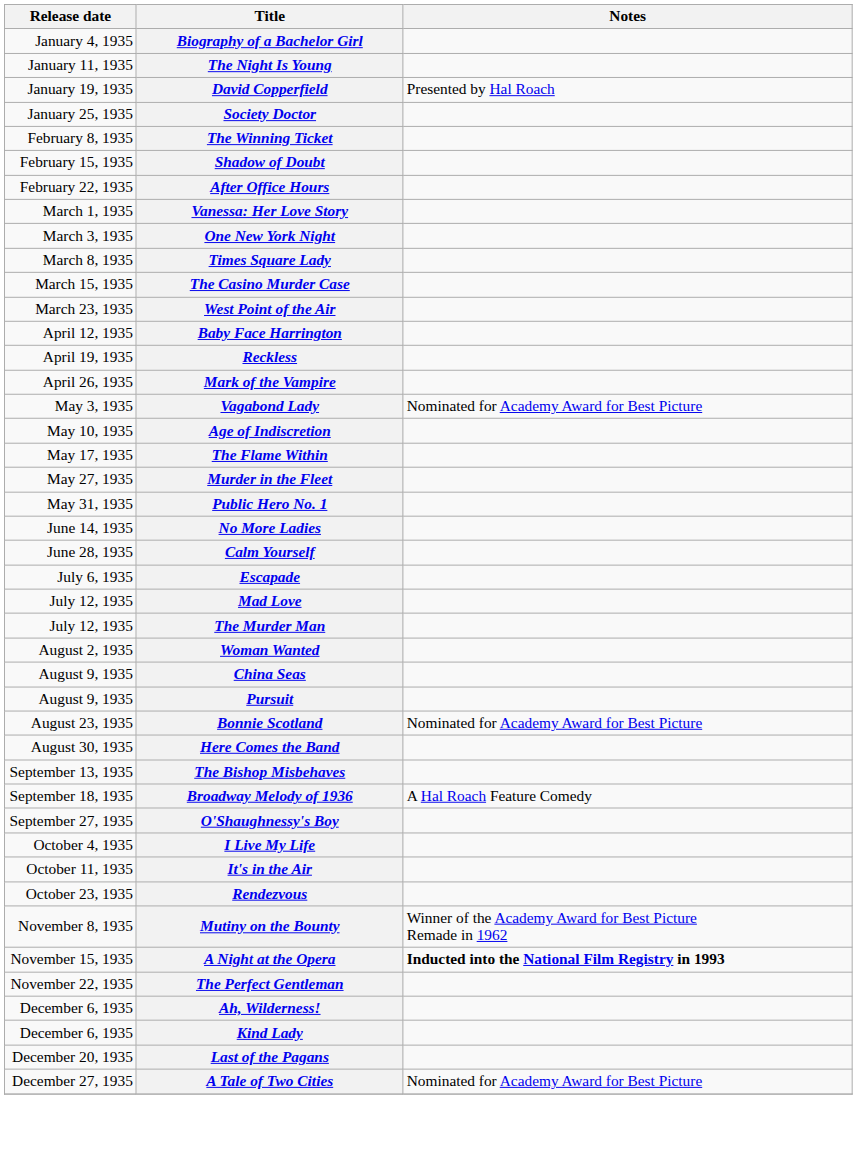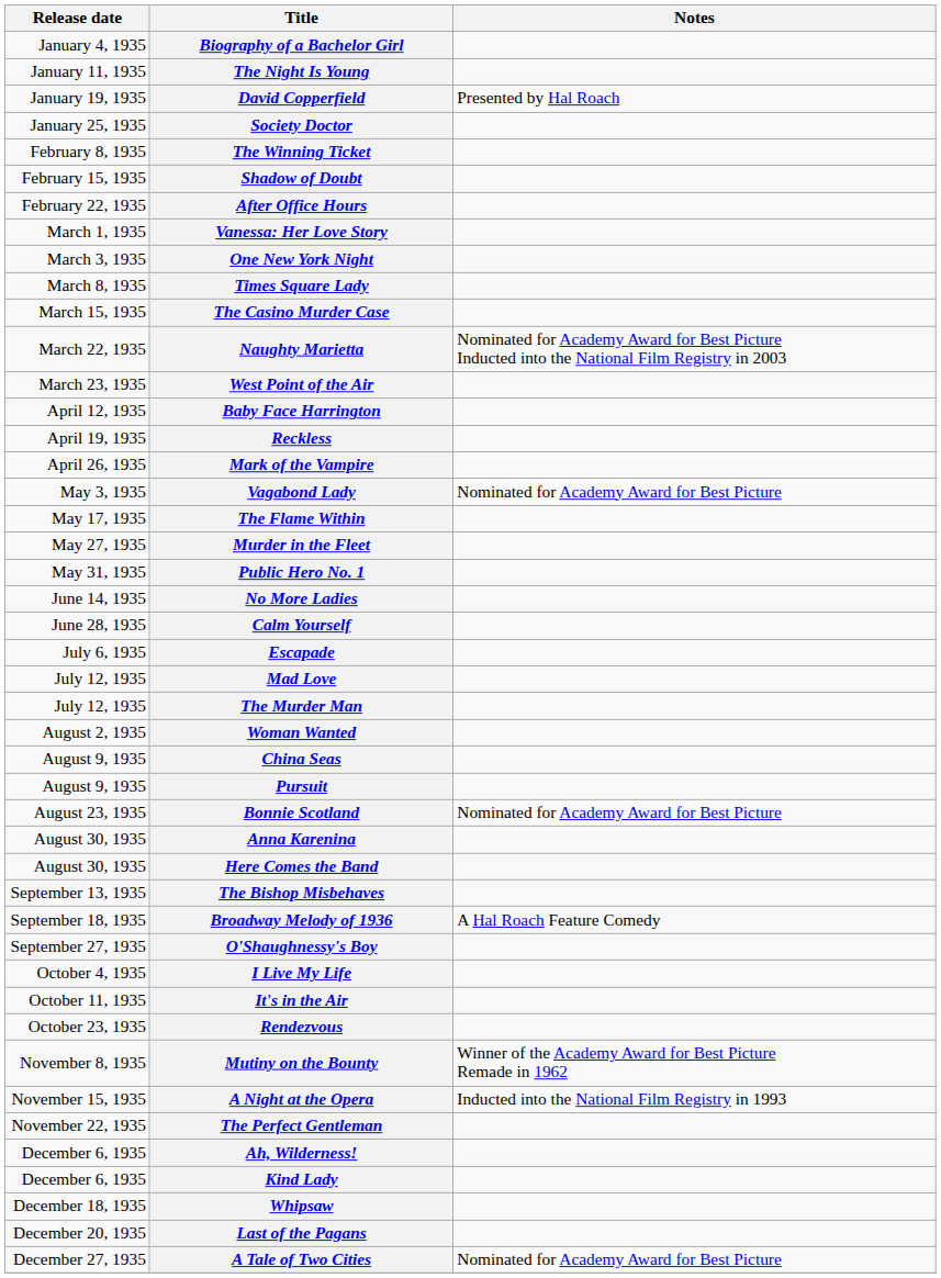+ row: March 22, 1935 | Naughty Marietta | Nominated for Academy Award for Best Picture Inducted into the National Film Registry in 2003
- row: May 10, 1935 | Age of Indiscretion
+ row: August 30, 1935 | Anna Karenina
A Night at the Opera | Notes: bold -> normal
+ row: December 18, 1935 | Whipsaw
